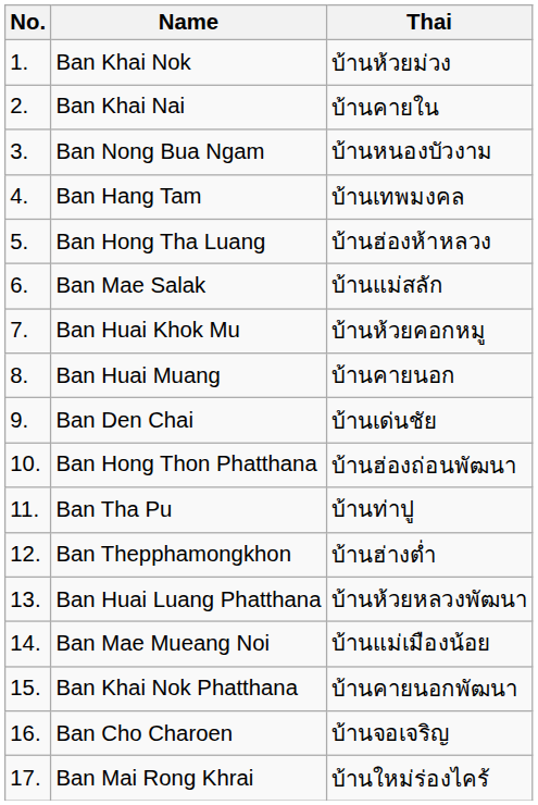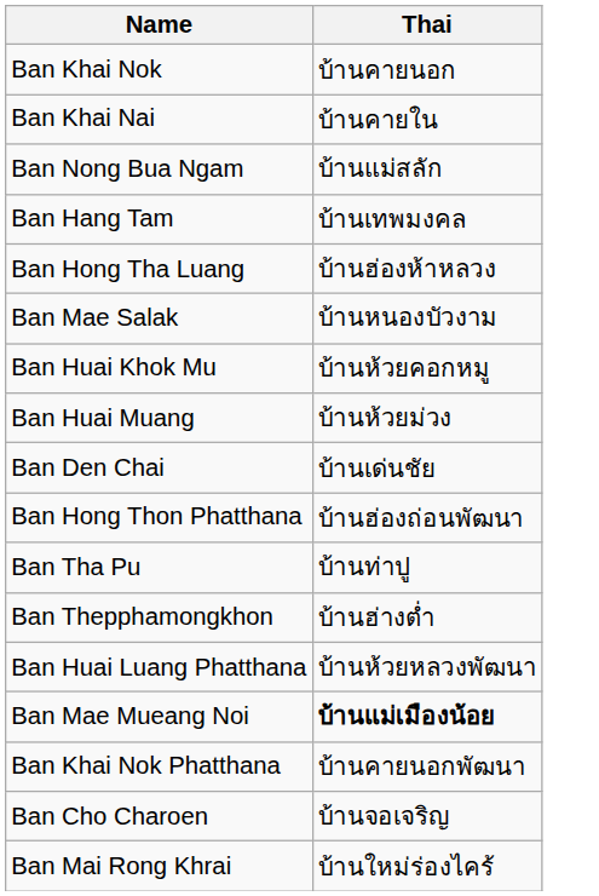- column: No. | 1. | 2. | 3. | 4. | 5. | 6. | 7. | 8. | 9. | 10. | 11. | 12. | 13. | 14. | 15. | 16. | 17.
Ban Khai Nok | Thai: บ้านห้วยม่วง -> บ้านคายนอก
Ban Nong Bua Ngam | Thai: บ้านหนองบัวงาม -> บ้านแม่สลัก
Ban Mae Salak | Thai: บ้านแม่สลัก -> บ้านหนองบัวงาม
Ban Huai Muang | Thai: บ้านคายนอก -> บ้านห้วยม่วง
Ban Mae Mueang Noi | Thai: normal -> bold
